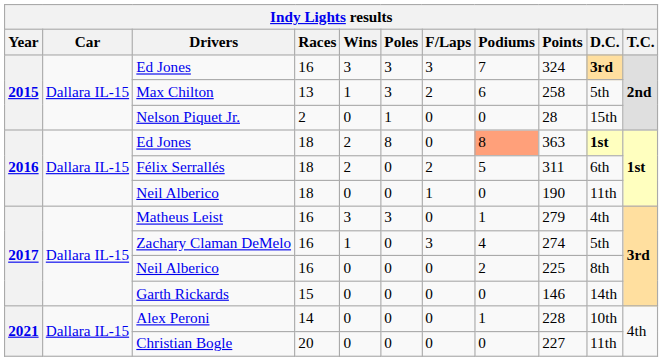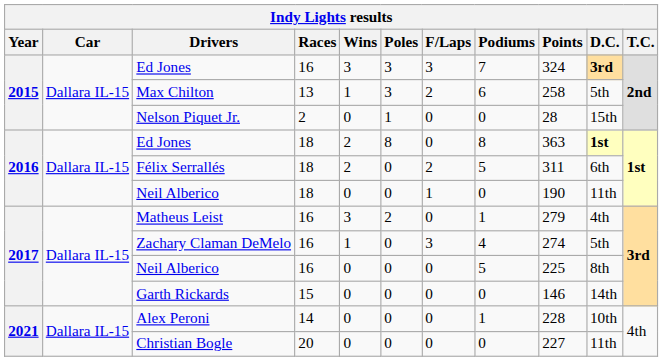Ed Jones / 18 | Podiums: lightsalmon background -> no background
Matheus Leist | Poles: 3 -> 2
Neil Alberico / 16 | Podiums: 2 -> 5
